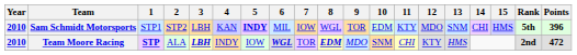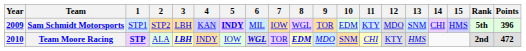Sam Schmidt Motorsports | Year: 2010 -> 2009
